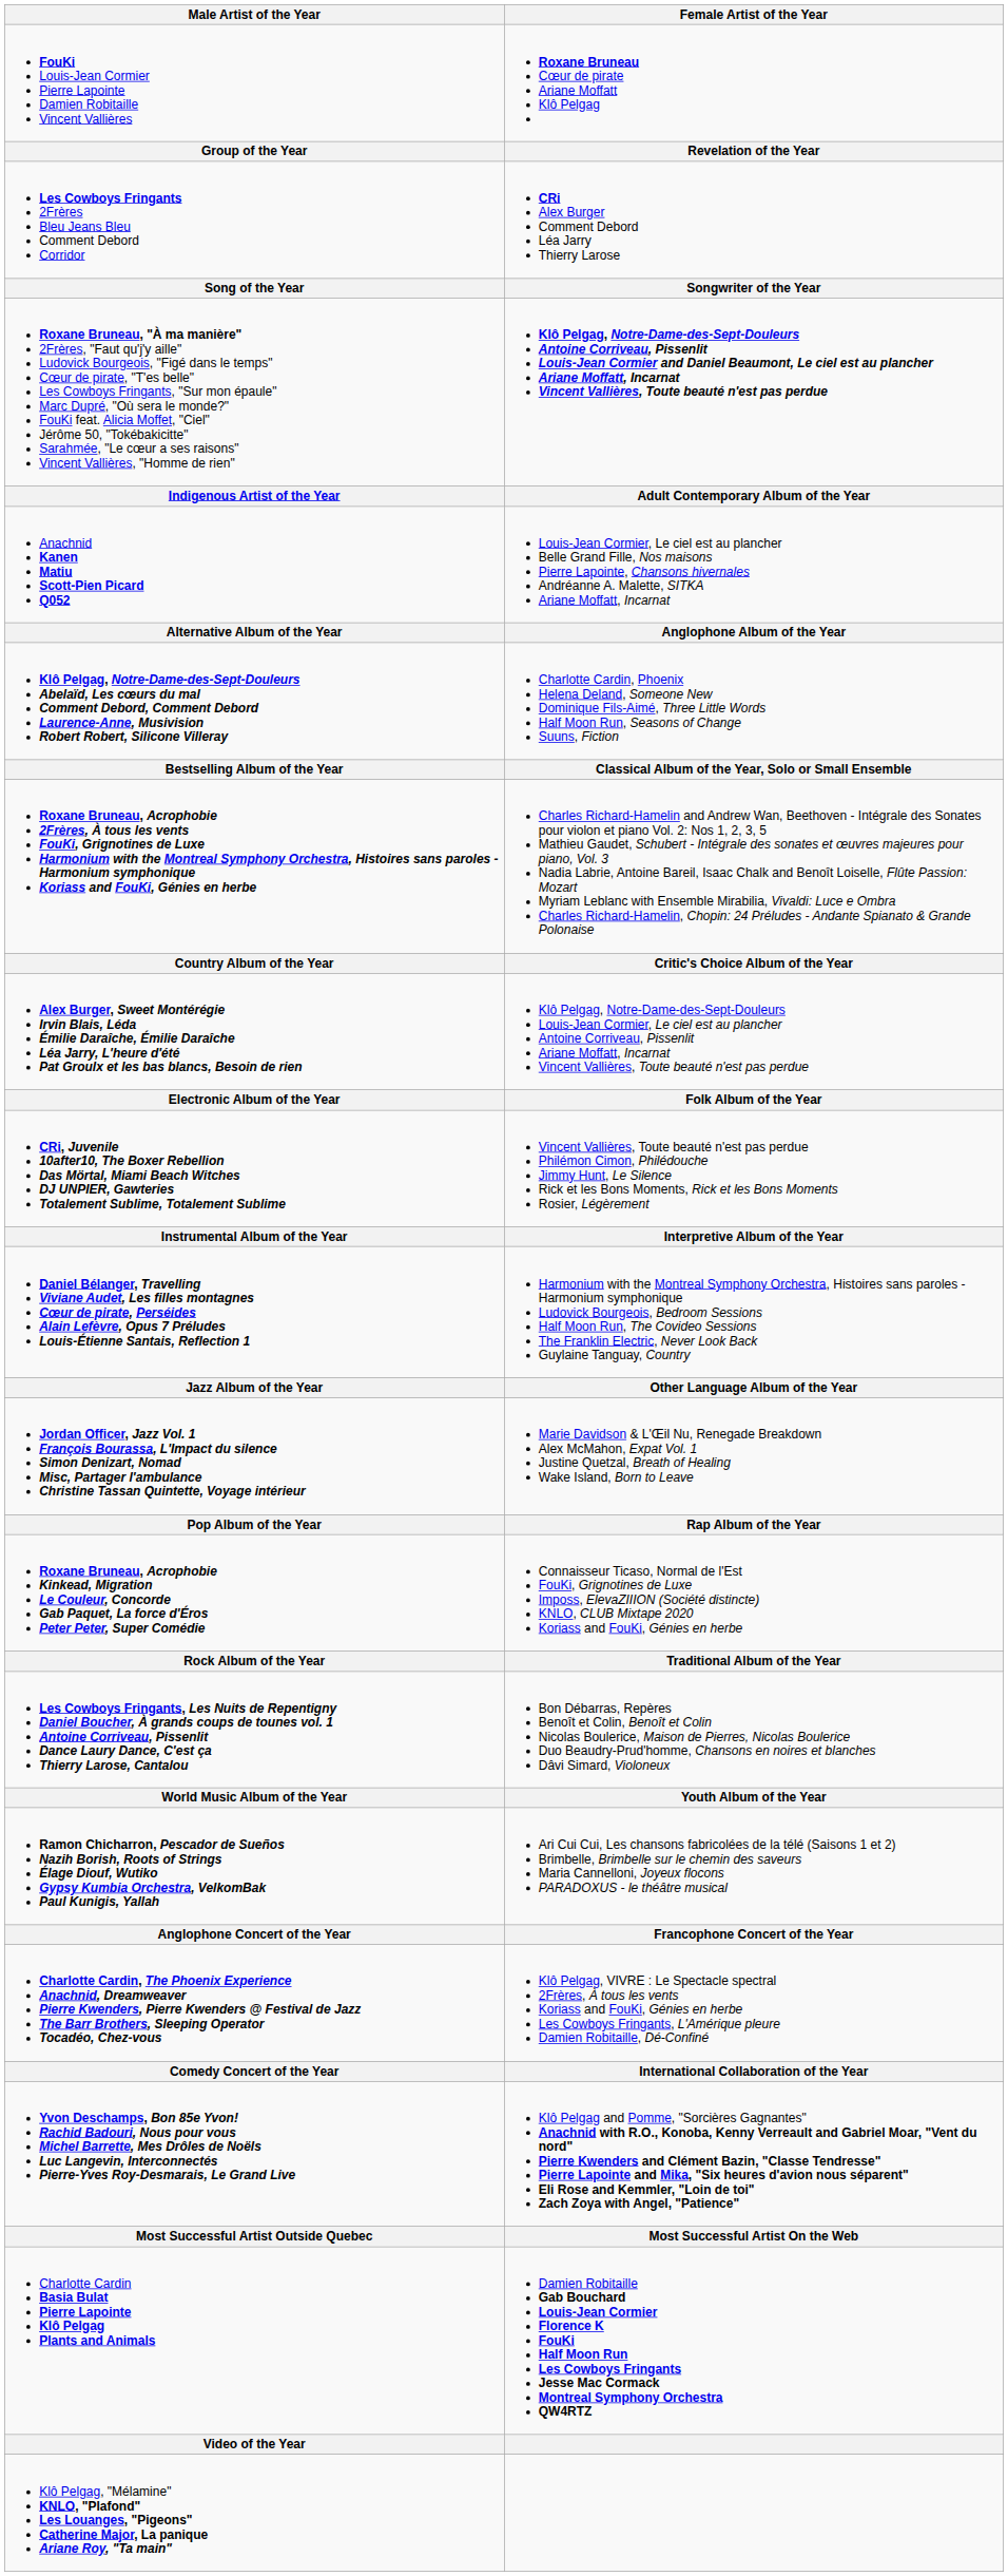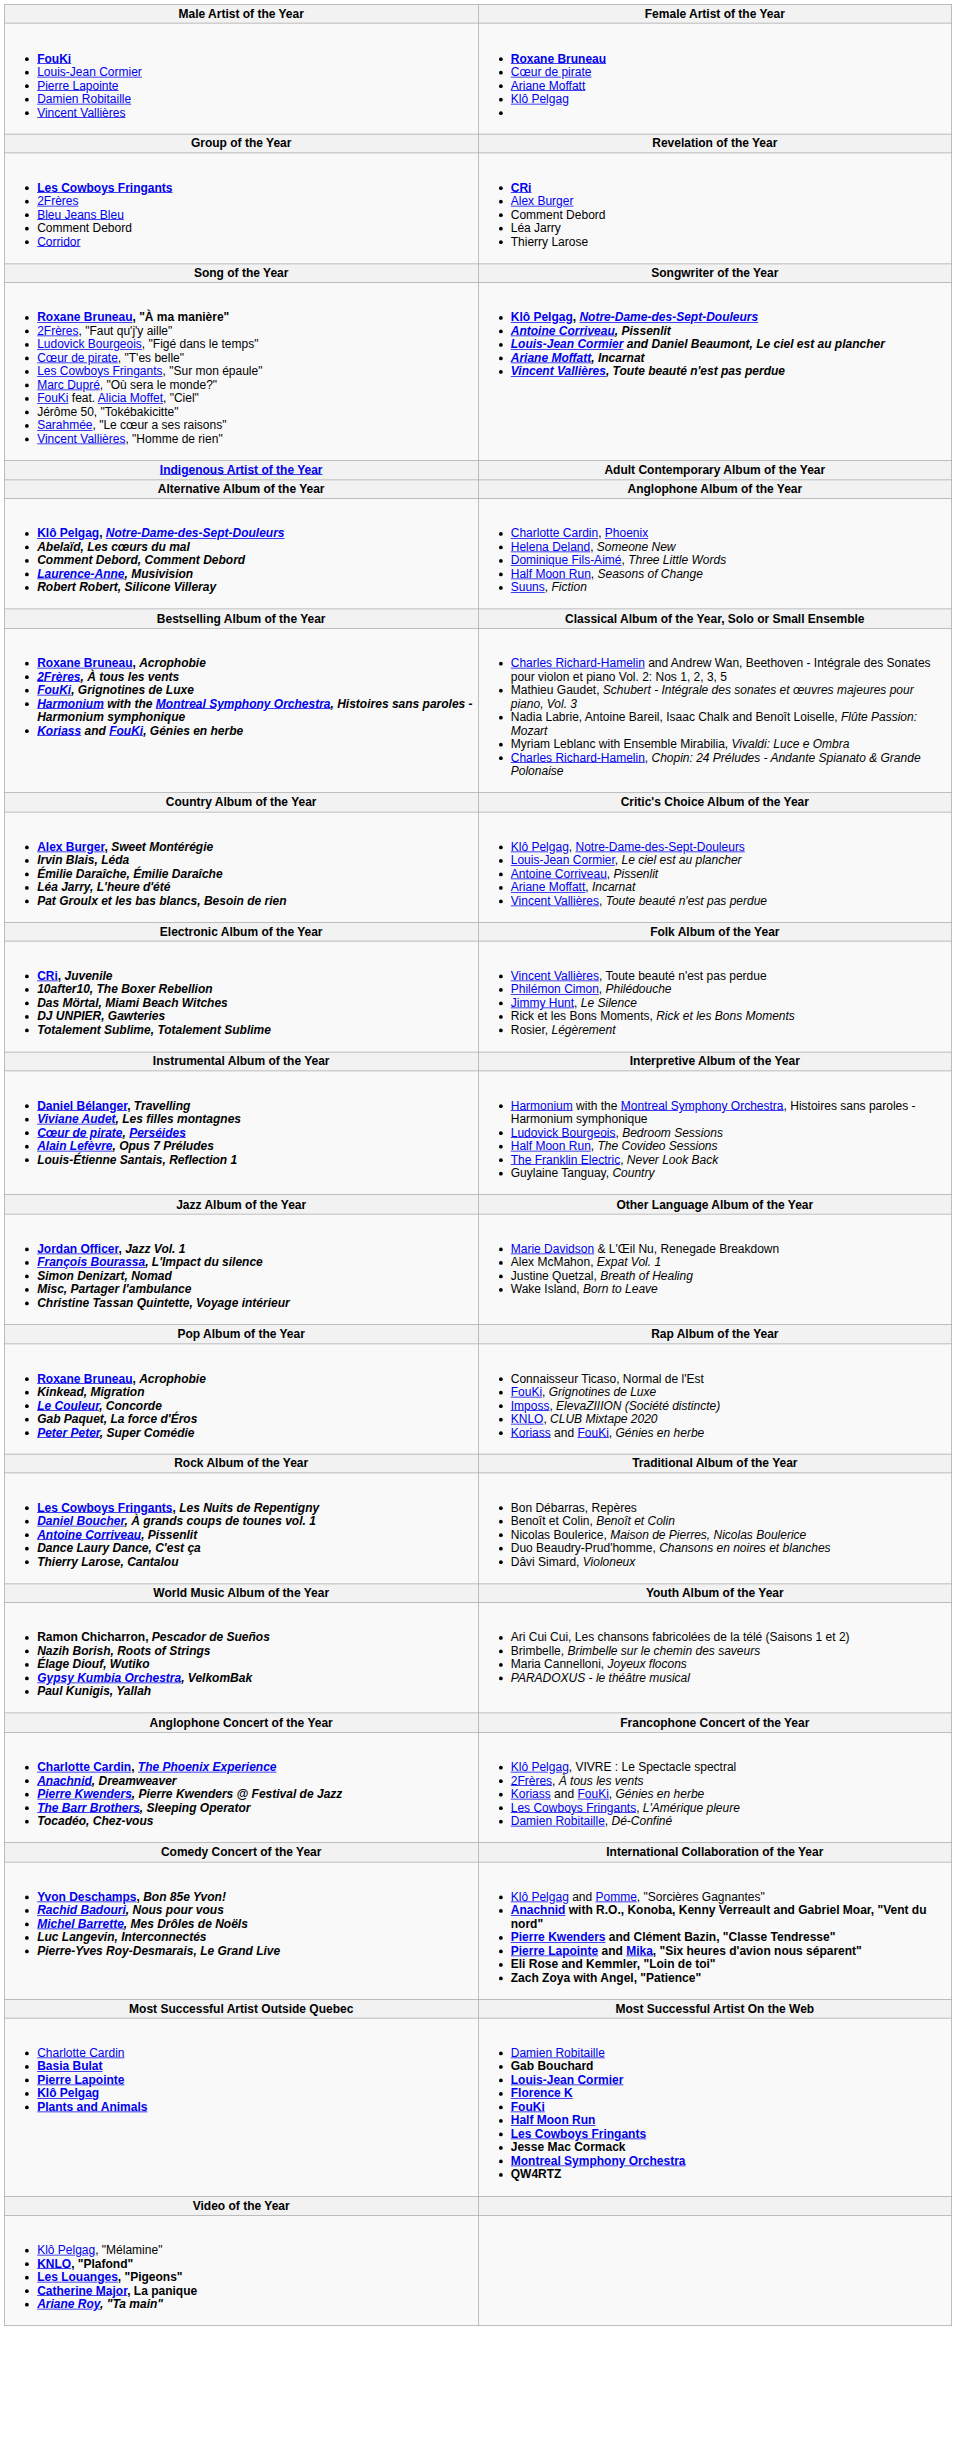- row: Anachnid Kanen Matiu Scott-Pien Picard Q052 | Louis-Jean Cormier, Le ciel est au plancher Belle Grand Fille, Nos maisons Pierre Lapointe, Chansons hivernales Andréanne A. Malette, SITKA Ariane Moffatt, Incarnat
